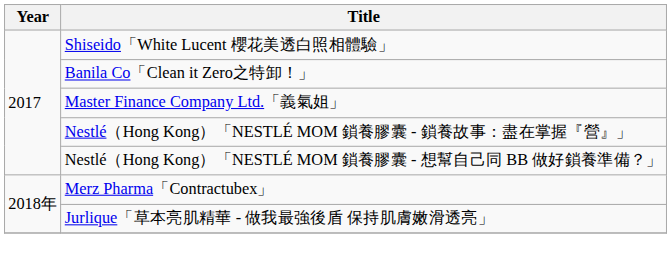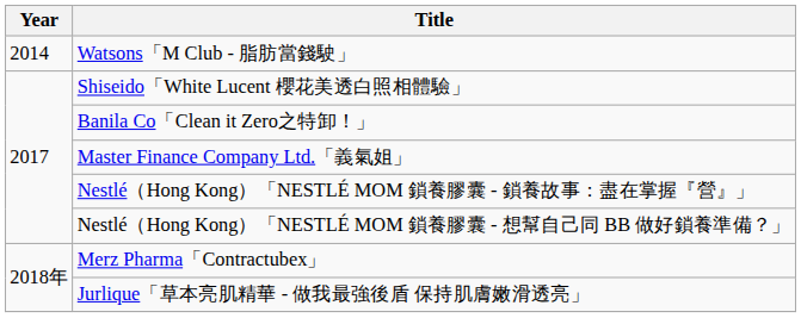+ row: 2014 | Watsons「M Club - 脂肪當錢駛」
